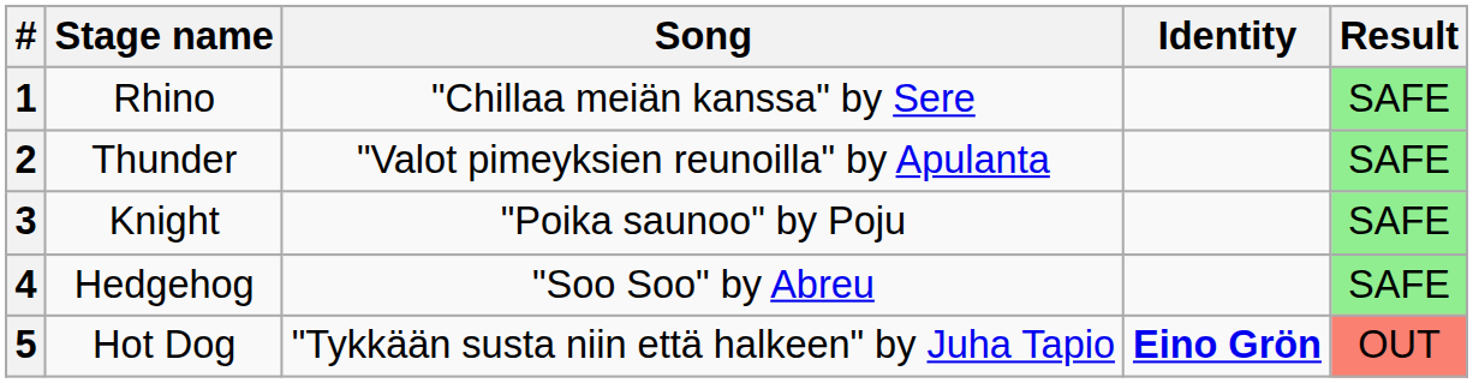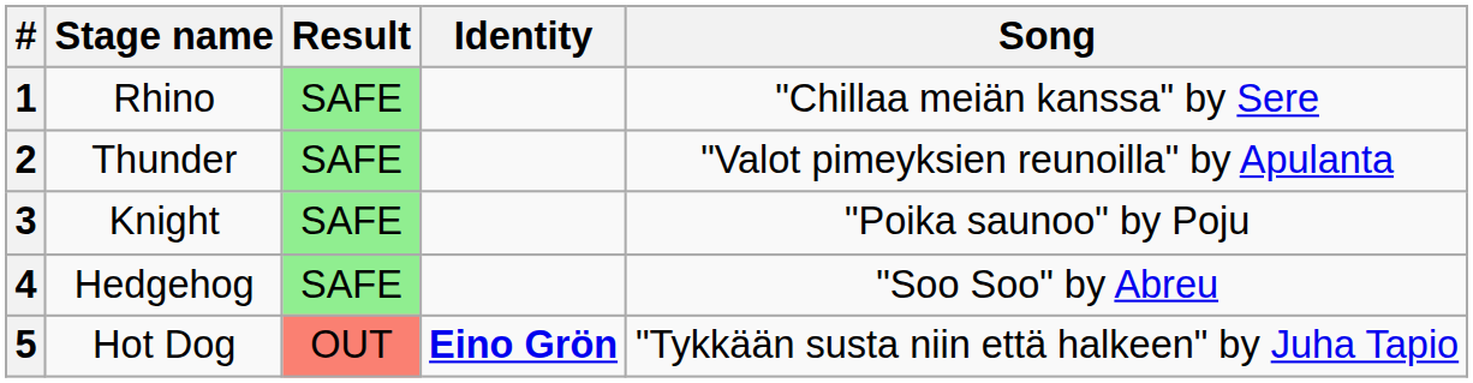columns swapped: Song <-> Result
